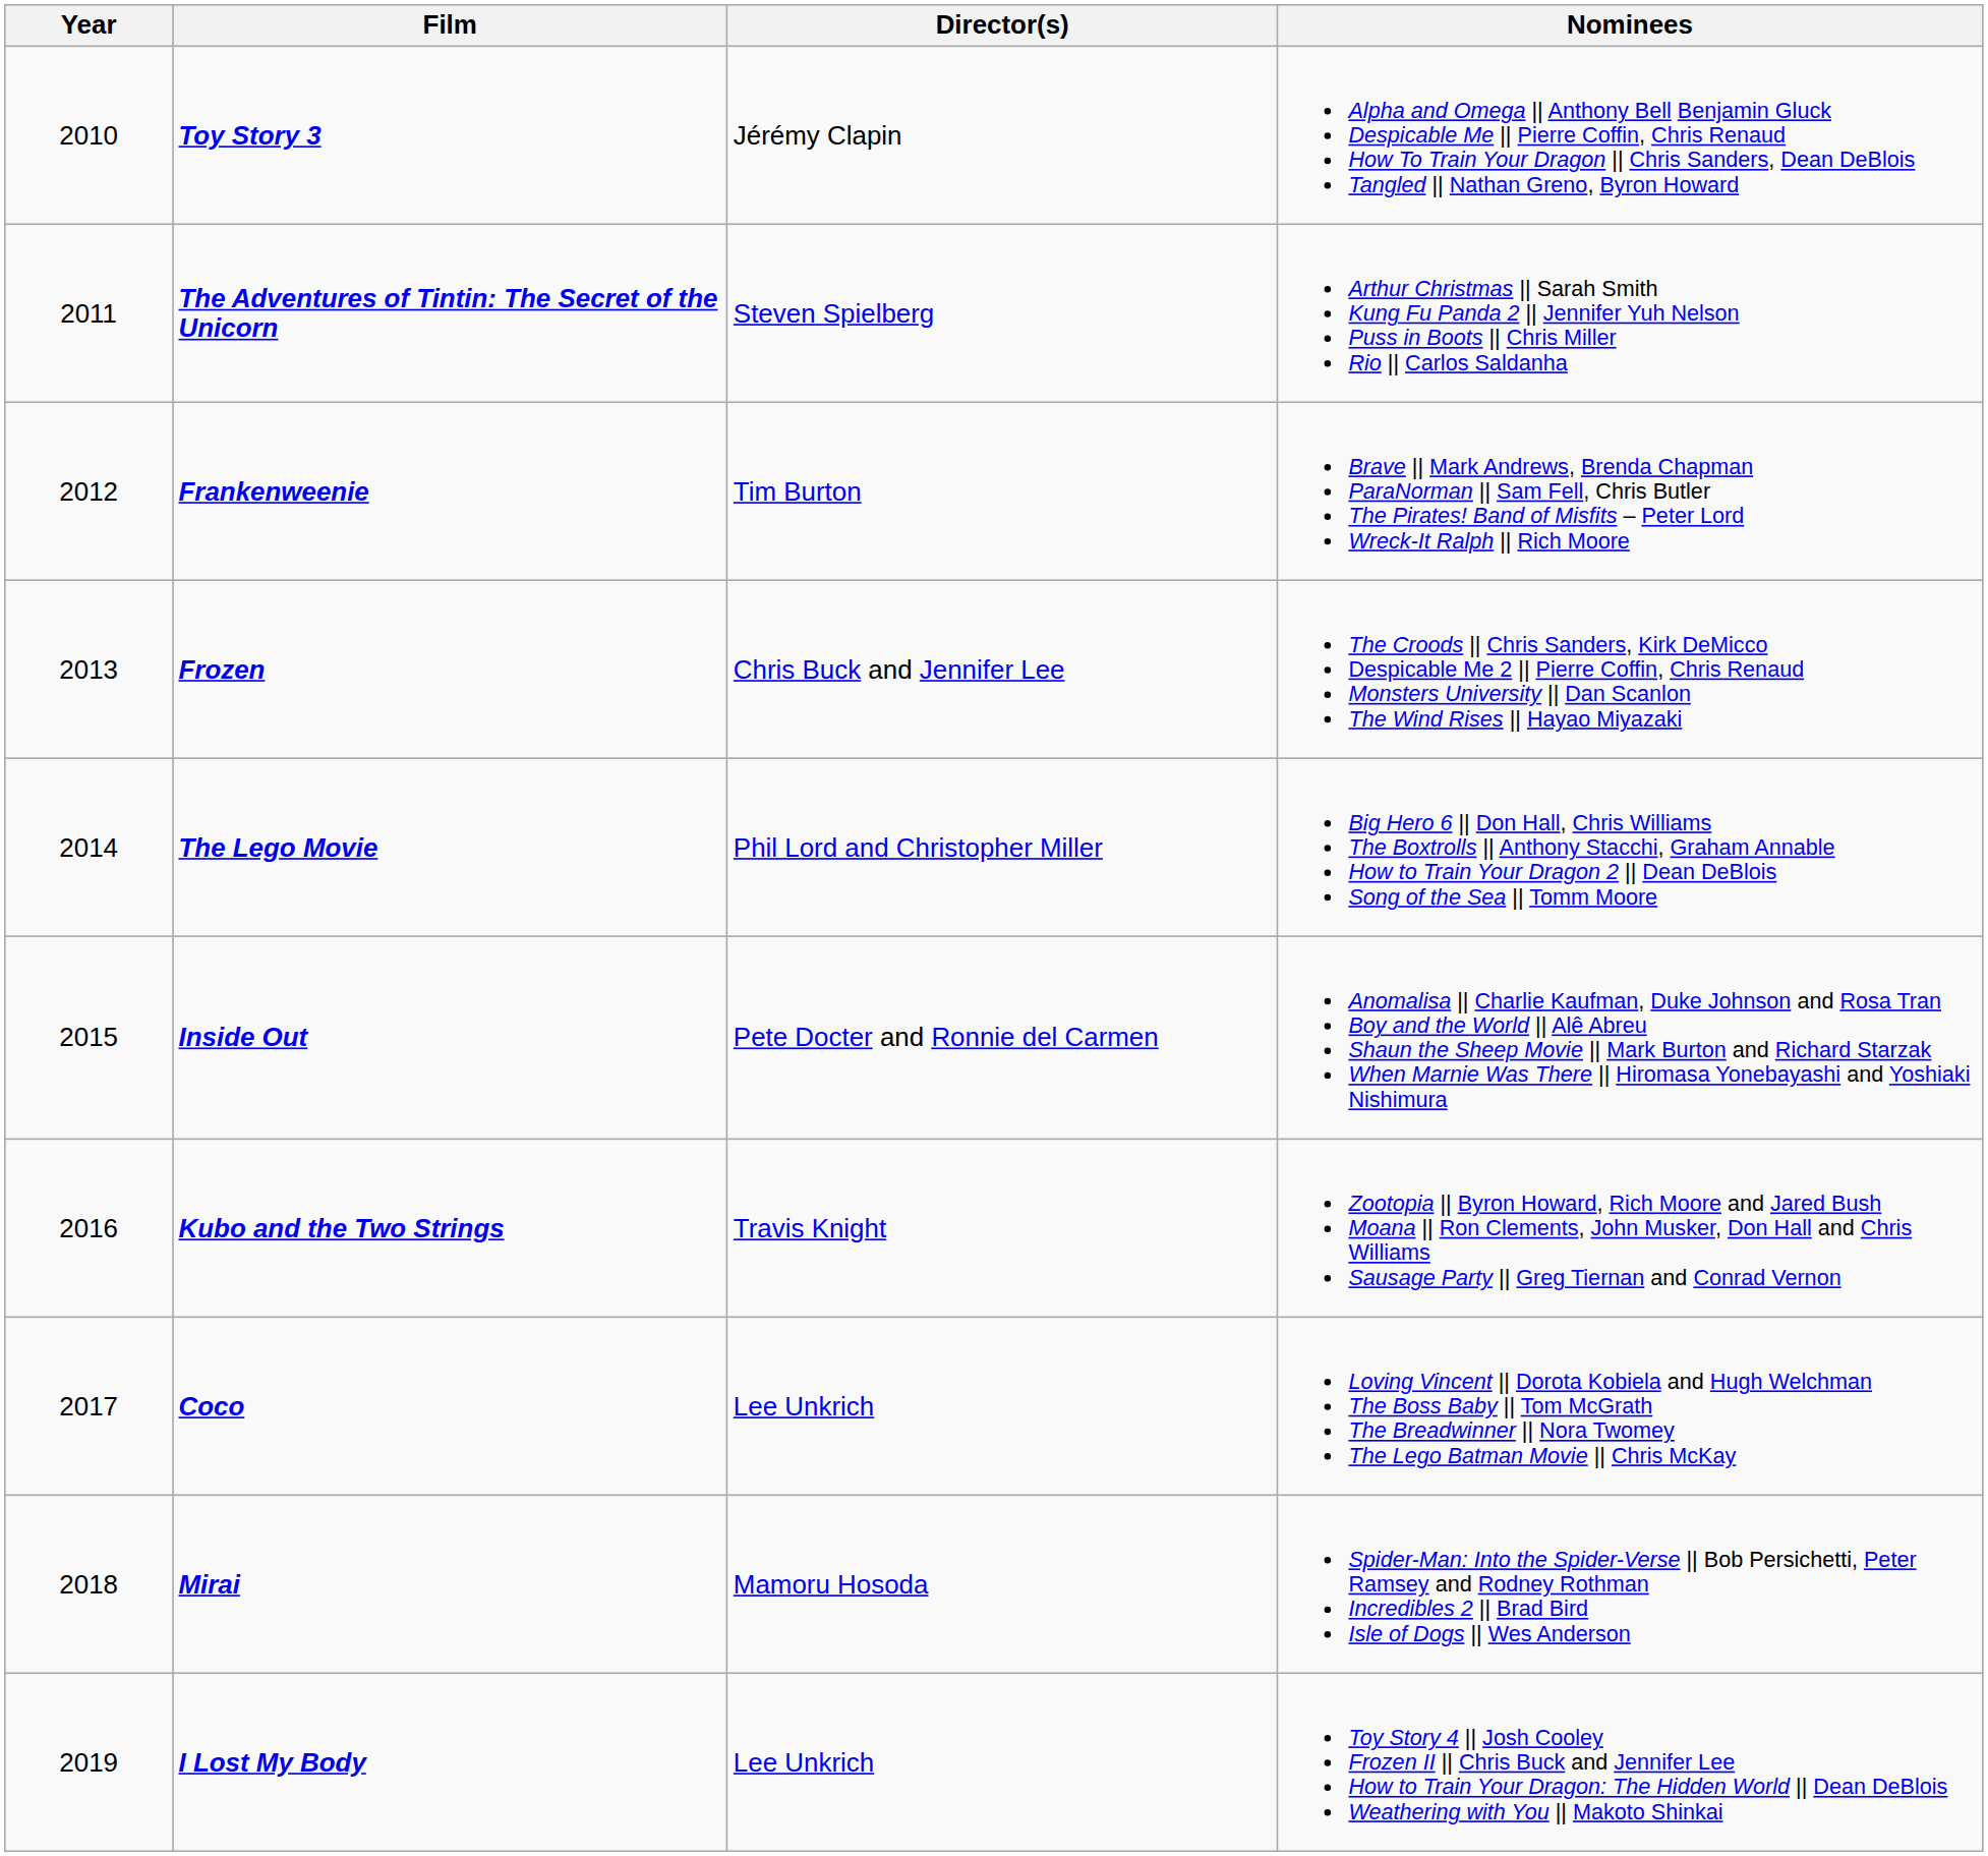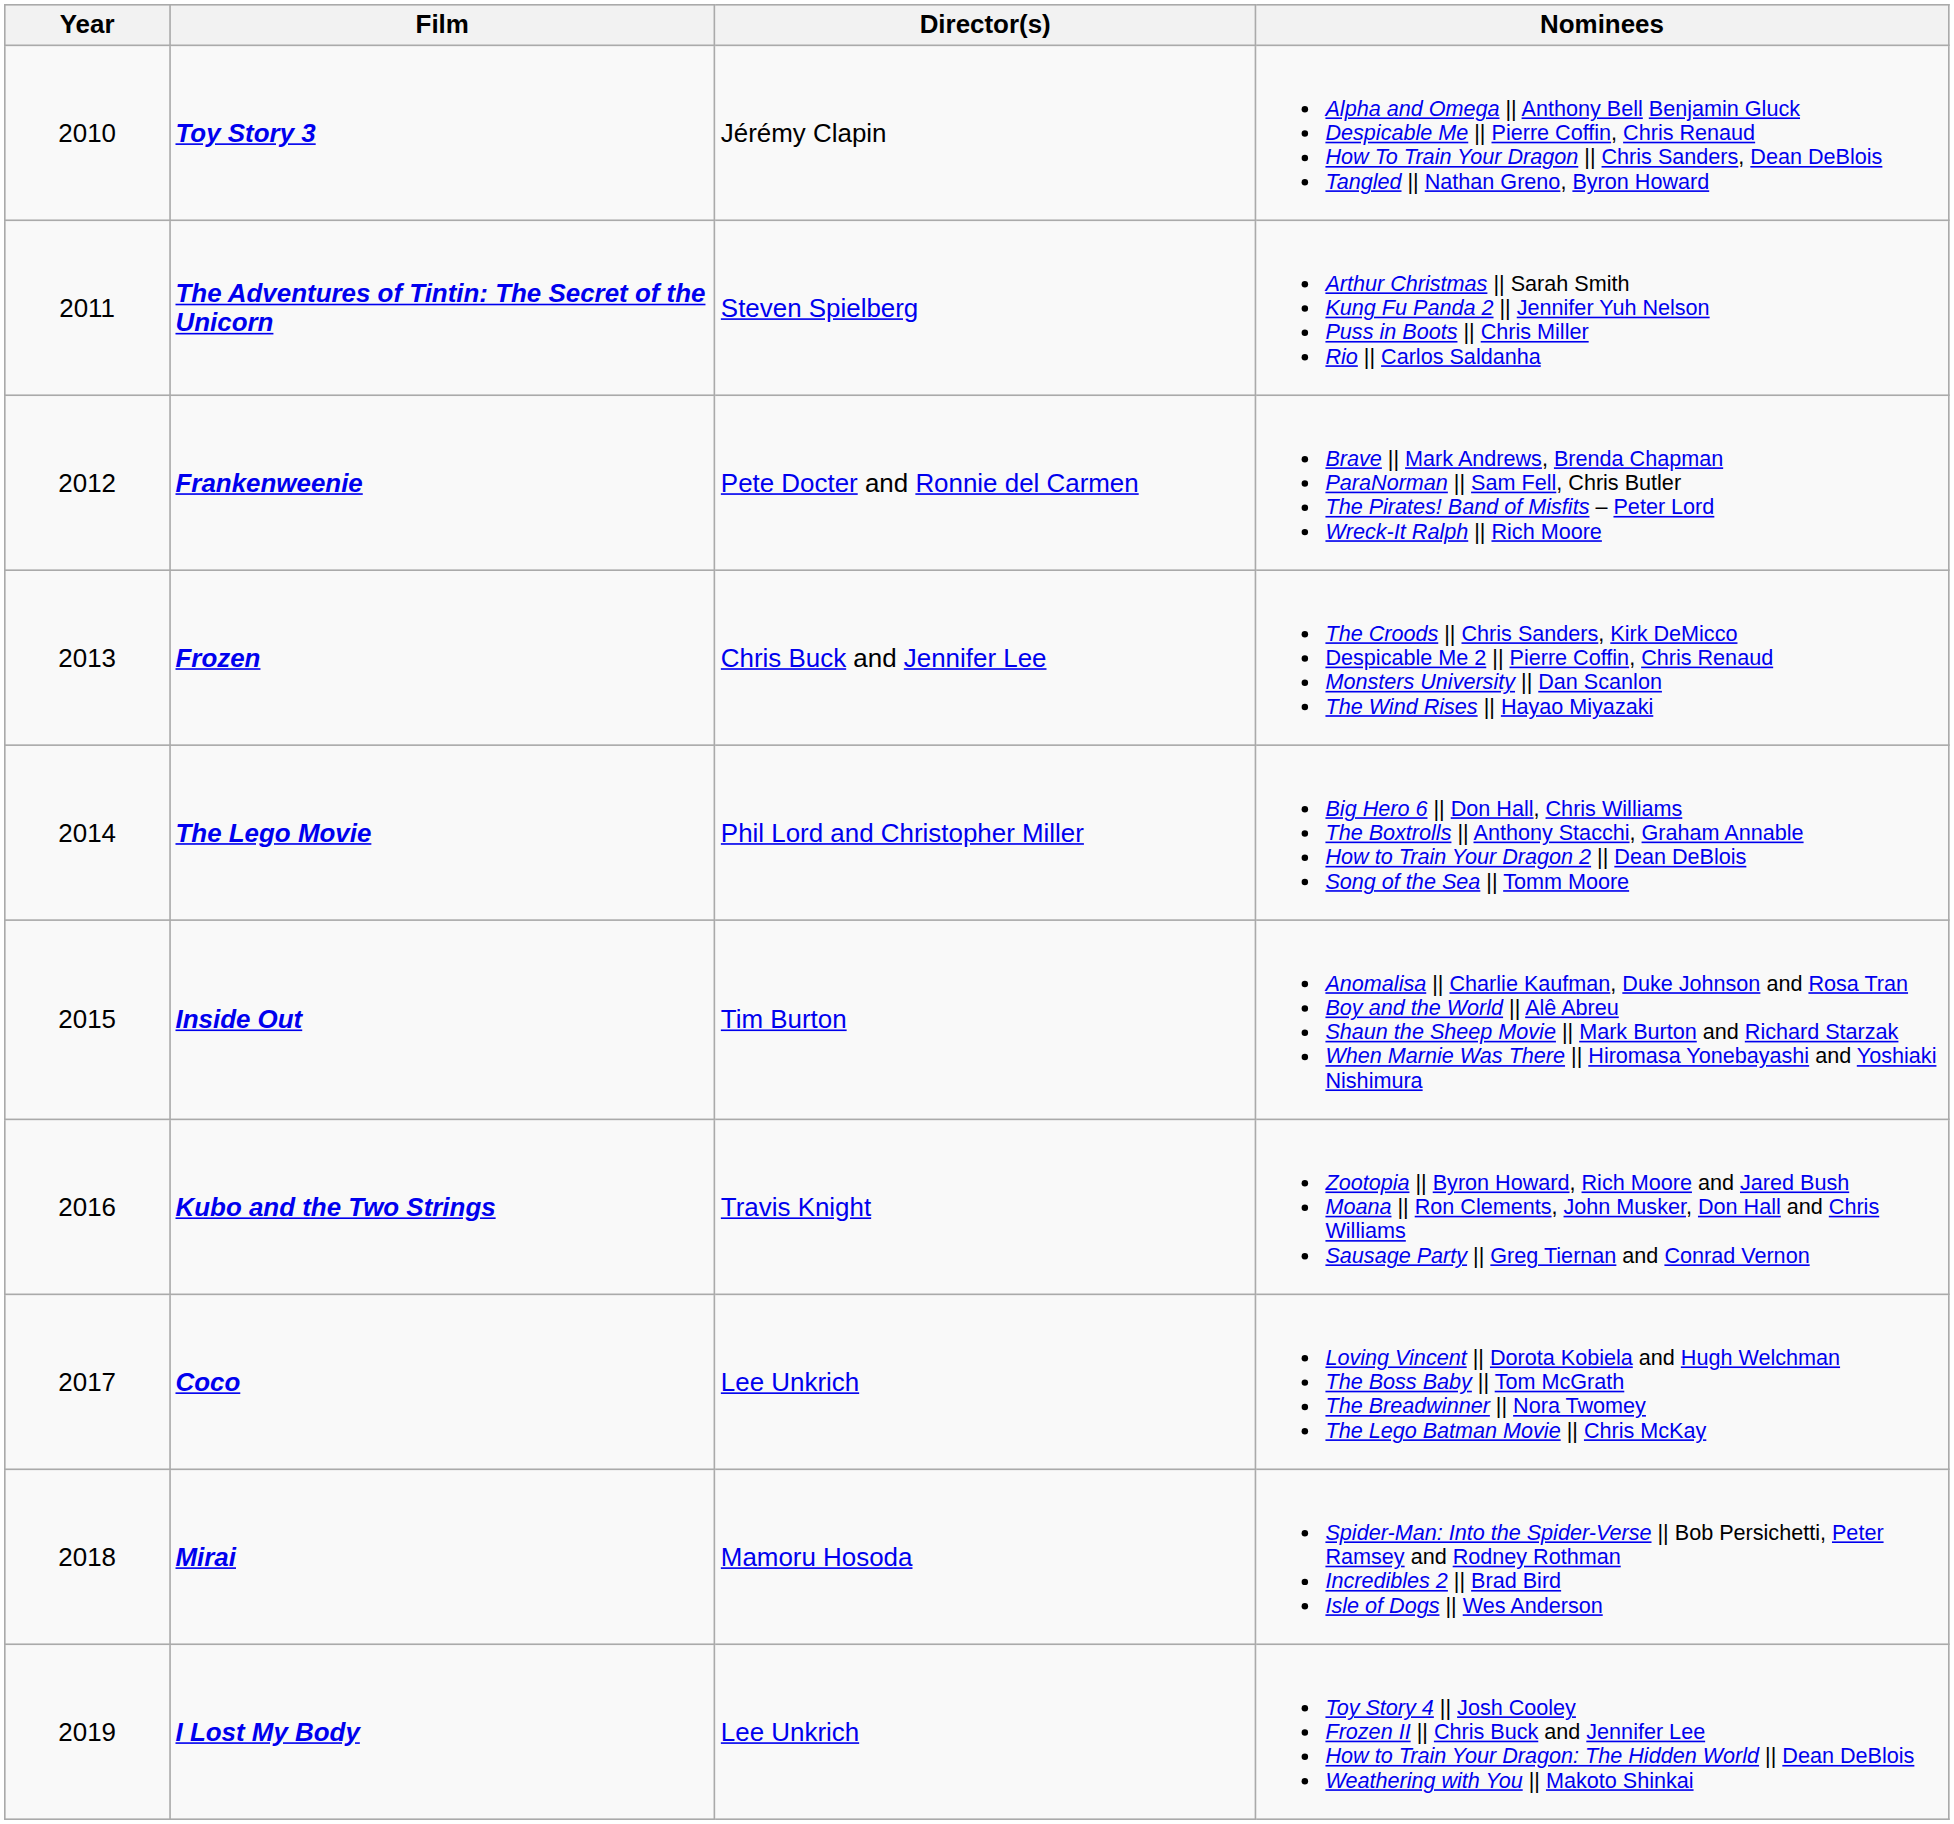Frankenweenie | Director(s): Tim Burton -> Pete Docter and Ronnie del Carmen
Inside Out | Director(s): Pete Docter and Ronnie del Carmen -> Tim Burton
